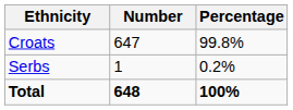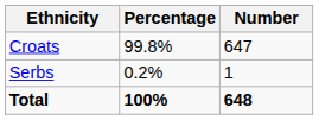columns swapped: Number <-> Percentage
